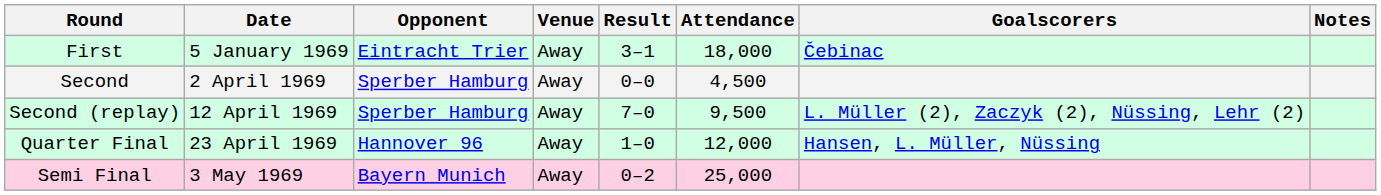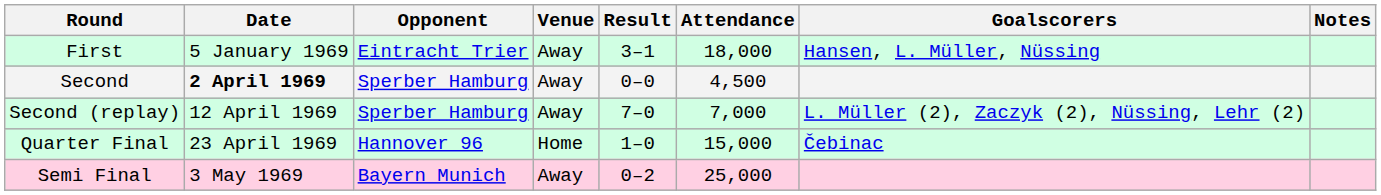First | Goalscorers: Čebinac -> Hansen, L. Müller, Nüssing
Second | Date: normal -> bold
Second (replay) | Attendance: 9,500 -> 7,000
Quarter Final | Venue: Away -> Home
Quarter Final | Attendance: 12,000 -> 15,000
Quarter Final | Goalscorers: Hansen, L. Müller, Nüssing -> Čebinac
